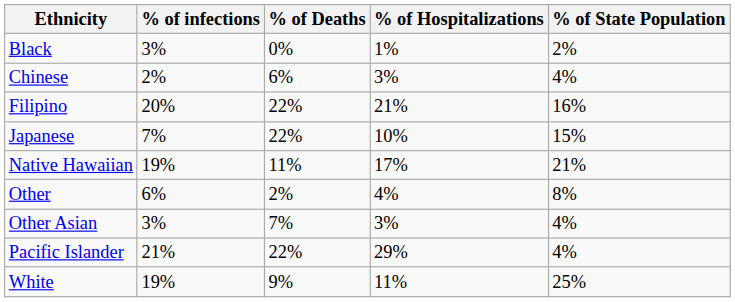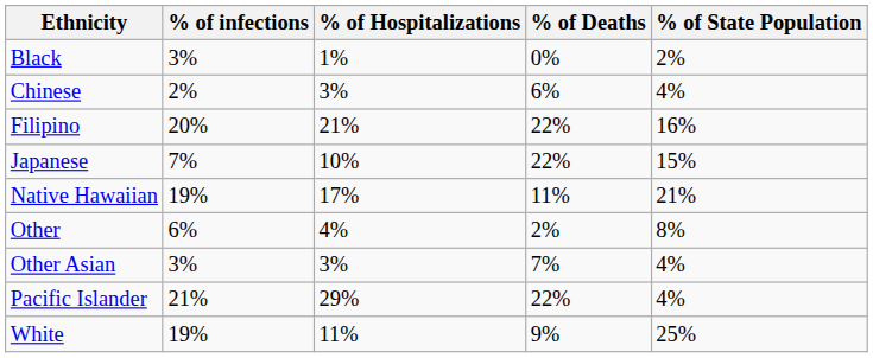columns swapped: % of Hospitalizations <-> % of Deaths
